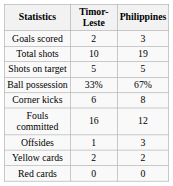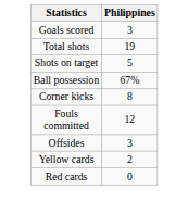- column: Timor-Leste | 2 | 10 | 5 | 33% | 6 | 16 | 1 | 2 | 0
